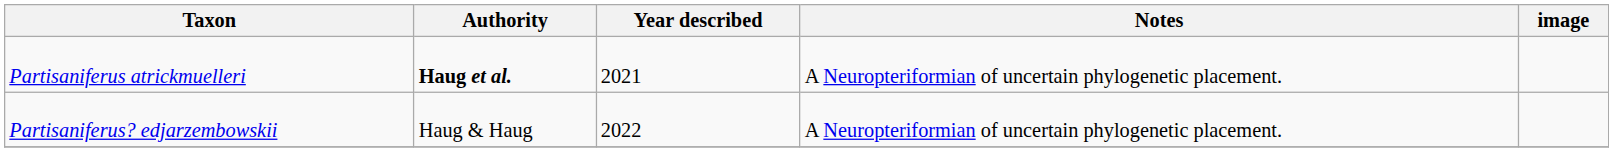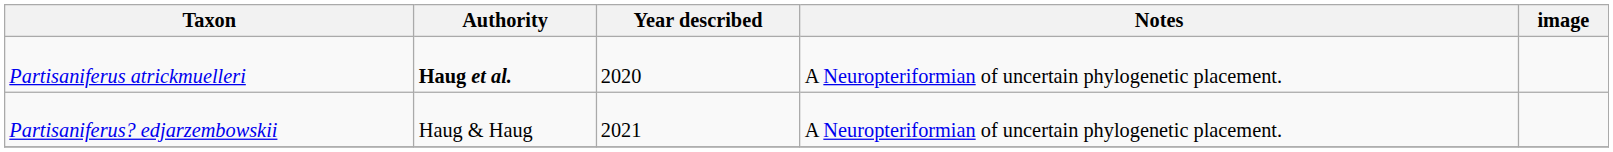Partisaniferus atrickmuelleri | Year described: 2021 -> 2020
Partisaniferus? edjarzembowskii | Year described: 2022 -> 2021
